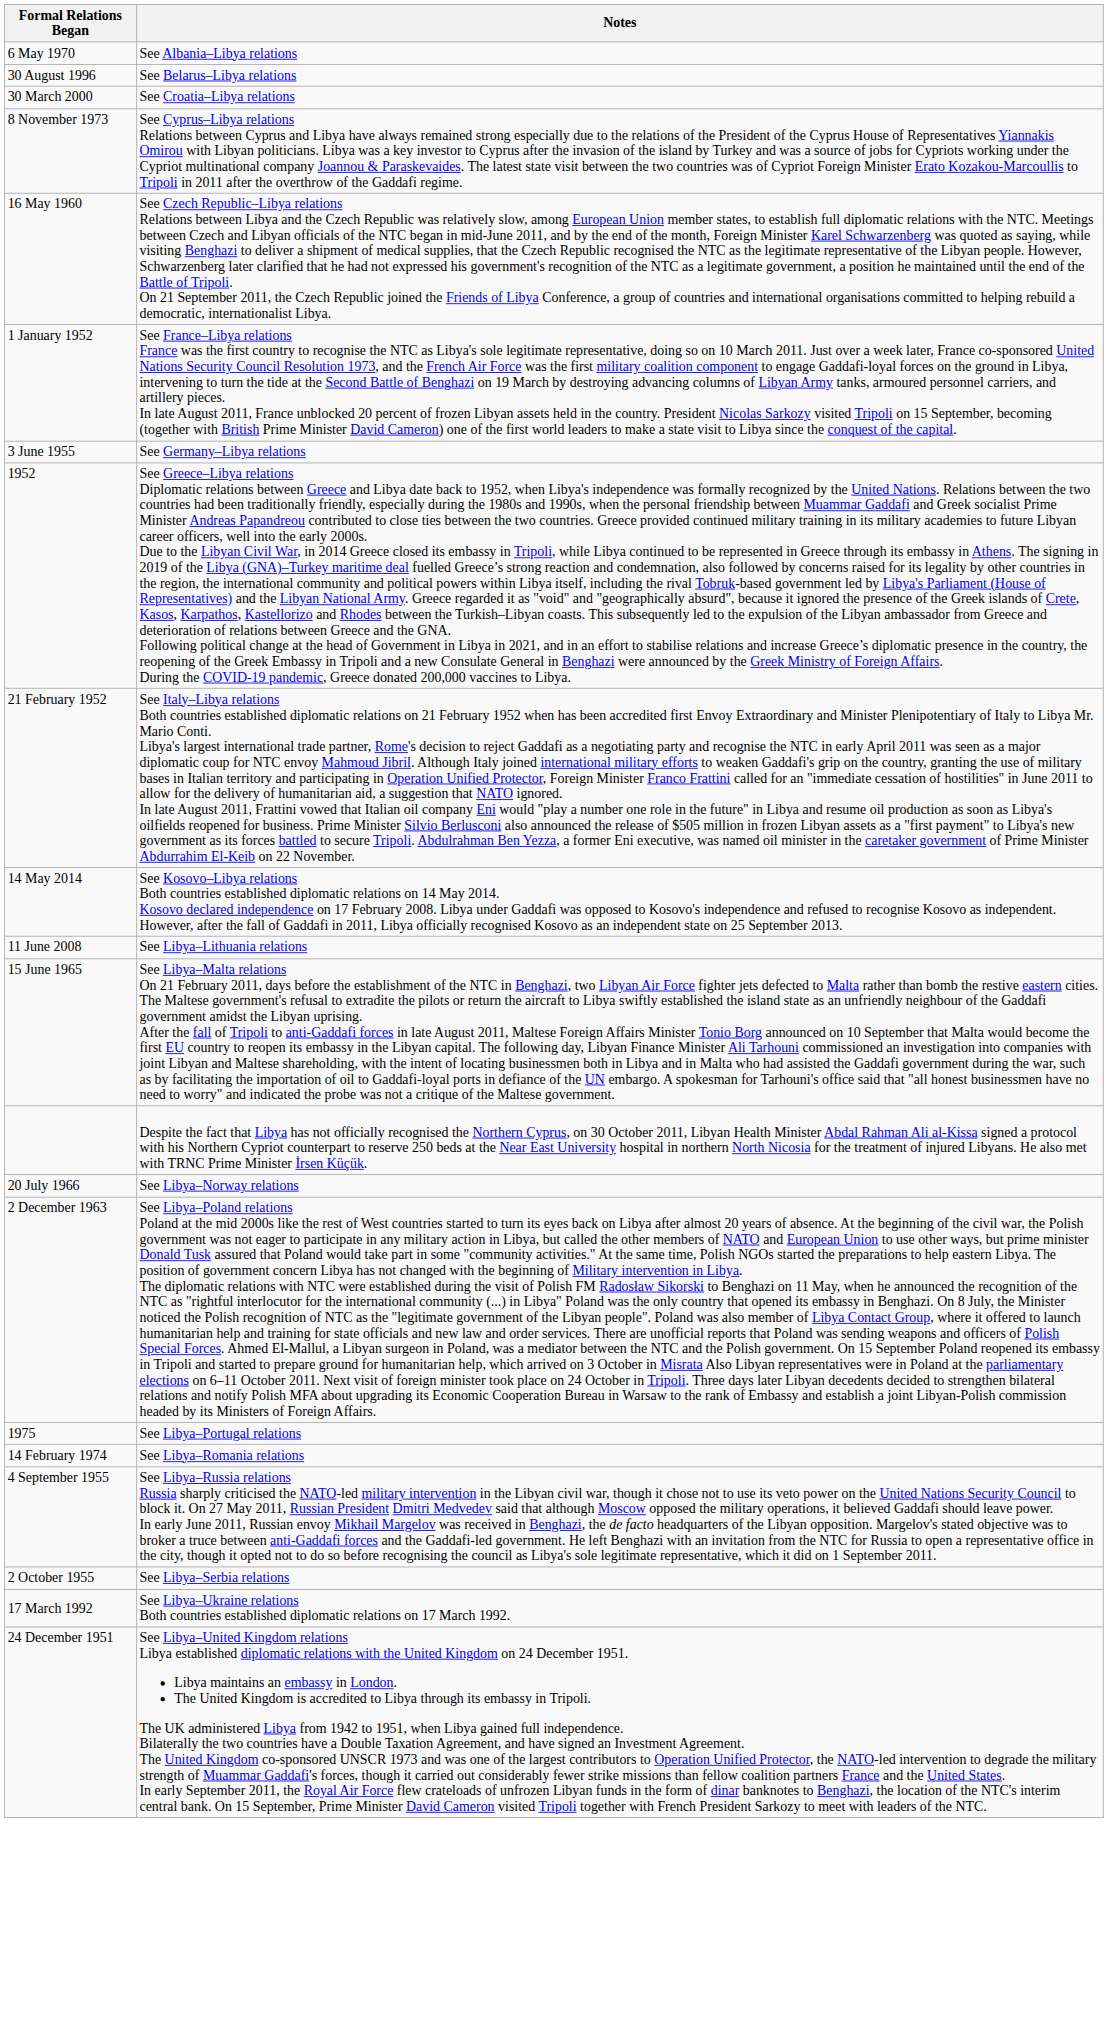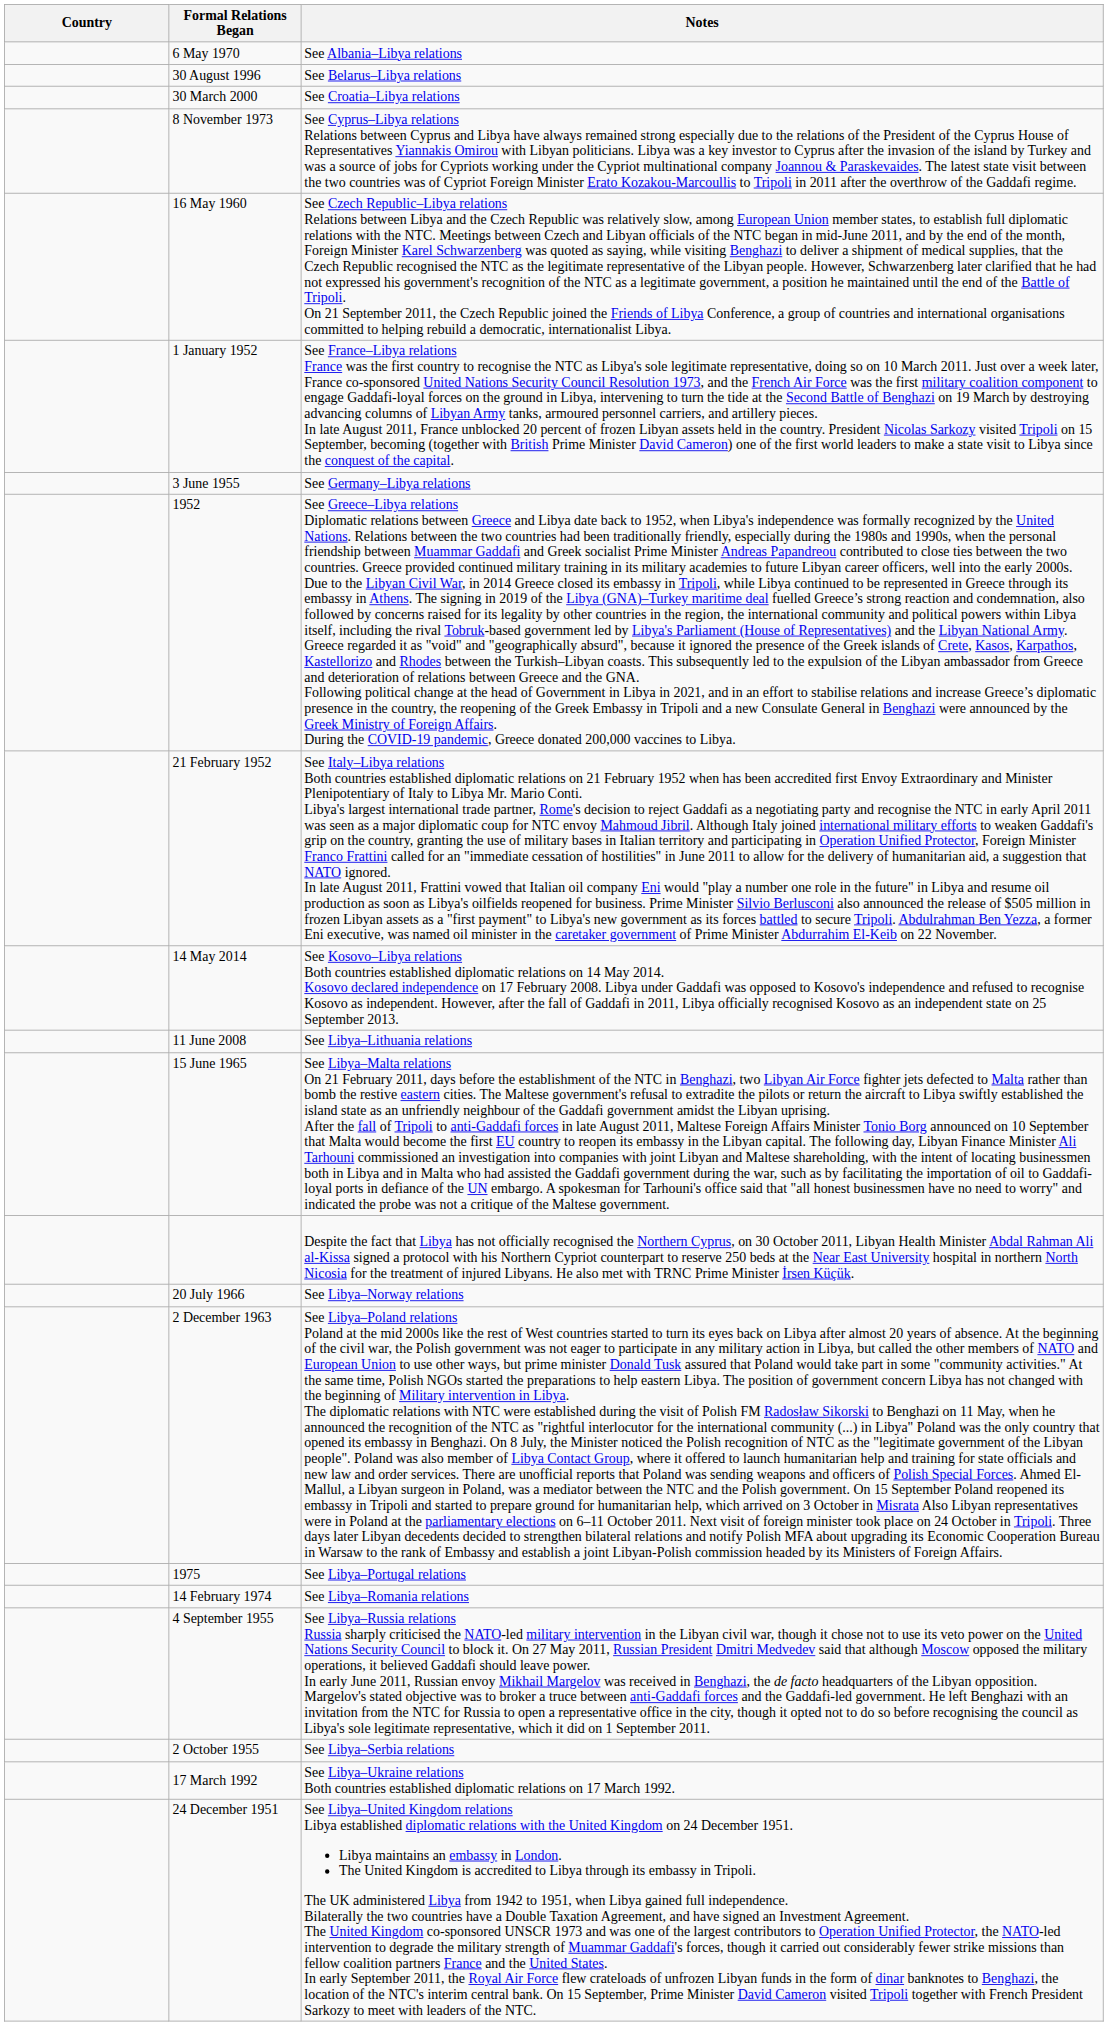+ column: Country
